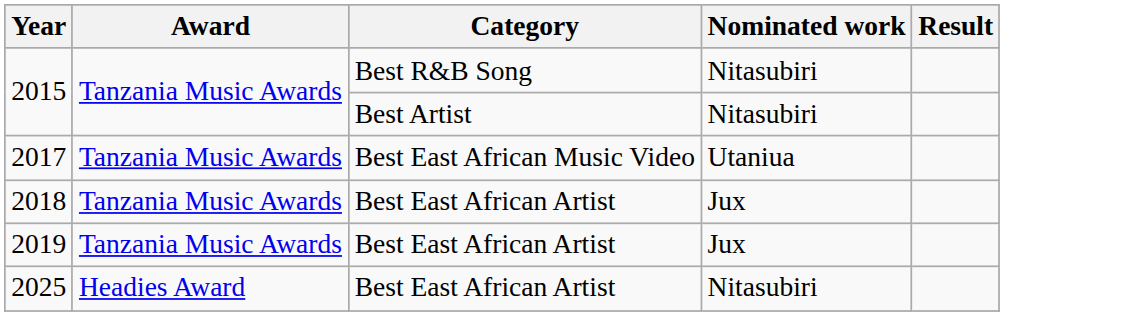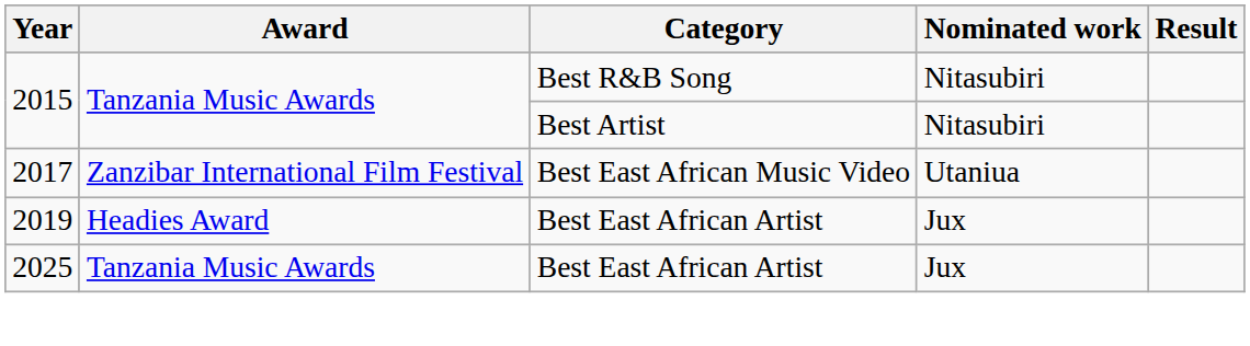2017 | Award: Tanzania Music Awards -> Zanzibar International Film Festival
- row: 2018 | Tanzania Music Awards | Best East African Artist | Jux
2019 | Award: Tanzania Music Awards -> Headies Award
2025 | Award: Headies Award -> Tanzania Music Awards
2025 | Nominated work: Nitasubiri -> Jux
